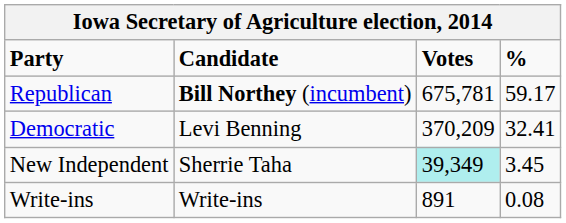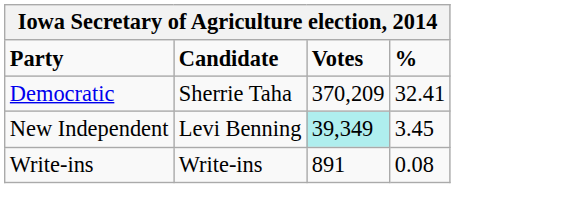- row: Republican | Bill Northey (incumbent) | 675,781 | 59.17
Democratic | Candidate: Levi Benning -> Sherrie Taha
New Independent | Candidate: Sherrie Taha -> Levi Benning
